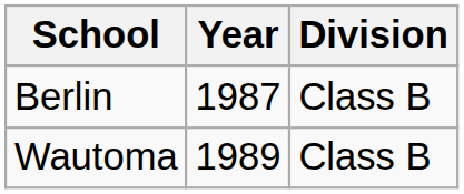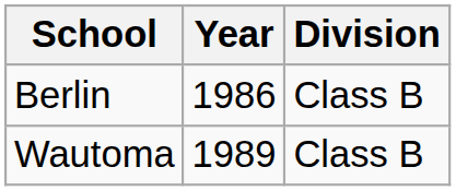Berlin | Year: 1987 -> 1986
